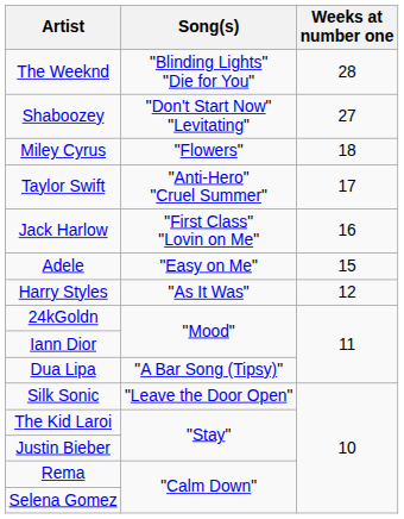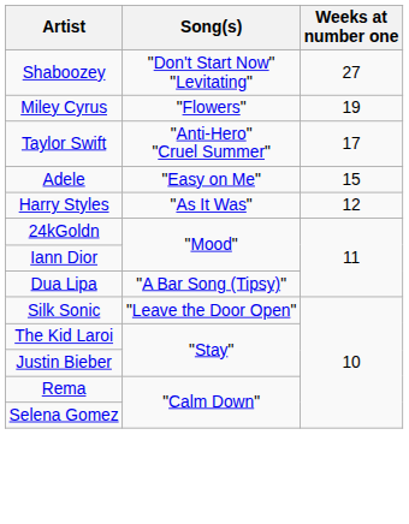- row: The Weeknd | "Blinding Lights" "Die for You" | 28
Miley Cyrus | Weeks at number one: 18 -> 19
- row: Jack Harlow | "First Class" "Lovin on Me" | 16
